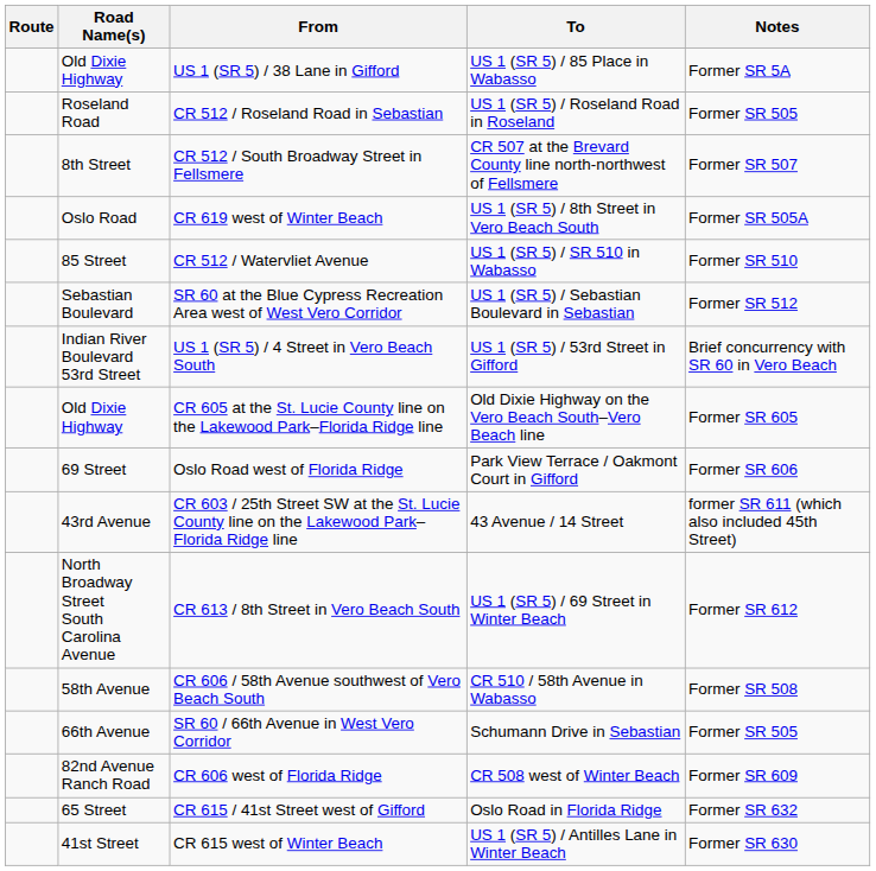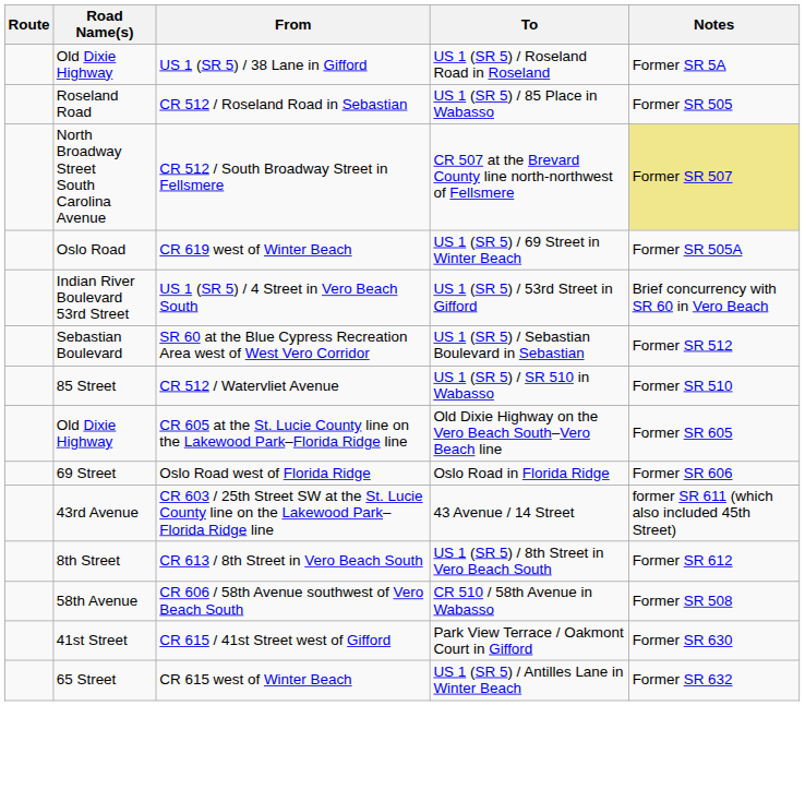US 1 (SR 5) / 38 Lane in Gifford | To: US 1 (SR 5) / 85 Place in Wabasso -> US 1 (SR 5) / Roseland Road in Roseland
CR 512 / Roseland Road in Sebastian | To: US 1 (SR 5) / Roseland Road in Roseland -> US 1 (SR 5) / 85 Place in Wabasso
CR 512 / South Broadway Street in Fellsmere | Road Name(s): 8th Street -> North Broadway Street South Carolina Avenue
CR 512 / South Broadway Street in Fellsmere | Notes: no background -> khaki background
CR 619 west of Winter Beach | To: US 1 (SR 5) / 8th Street in Vero Beach South -> US 1 (SR 5) / 69 Street in Winter Beach
rows swapped: CR 512 / Watervliet Avenue <-> US 1 (SR 5) / 4 Street in Vero Beach South
Oslo Road west of Florida Ridge | To: Park View Terrace / Oakmont Court in Gifford -> Oslo Road in Florida Ridge
CR 613 / 8th Street in Vero Beach South | Road Name(s): North Broadway Street South Carolina Avenue -> 8th Street
CR 613 / 8th Street in Vero Beach South | To: US 1 (SR 5) / 69 Street in Winter Beach -> US 1 (SR 5) / 8th Street in Vero Beach South
- row: 66th Avenue | SR 60 / 66th Avenue in West Vero Corridor | Schumann Drive in Sebastian | Former SR 505
- row: 82nd Avenue Ranch Road | CR 606 west of Florida Ridge | CR 508 west of Winter Beach | Former SR 609
CR 615 / 41st Street west of Gifford | Road Name(s): 65 Street -> 41st Street
CR 615 / 41st Street west of Gifford | To: Oslo Road in Florida Ridge -> Park View Terrace / Oakmont Court in Gifford
CR 615 / 41st Street west of Gifford | Notes: Former SR 632 -> Former SR 630
CR 615 west of Winter Beach | Road Name(s): 41st Street -> 65 Street
CR 615 west of Winter Beach | Notes: Former SR 630 -> Former SR 632
